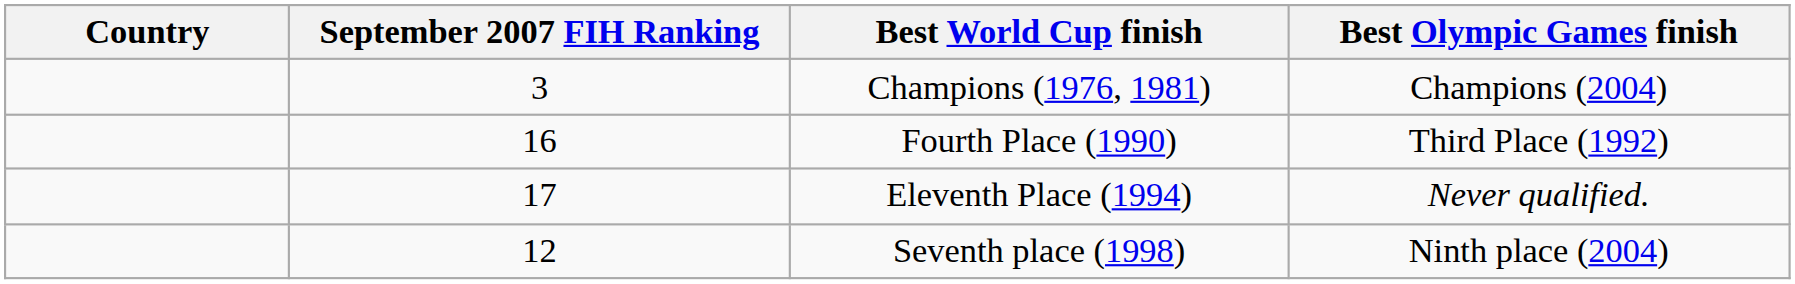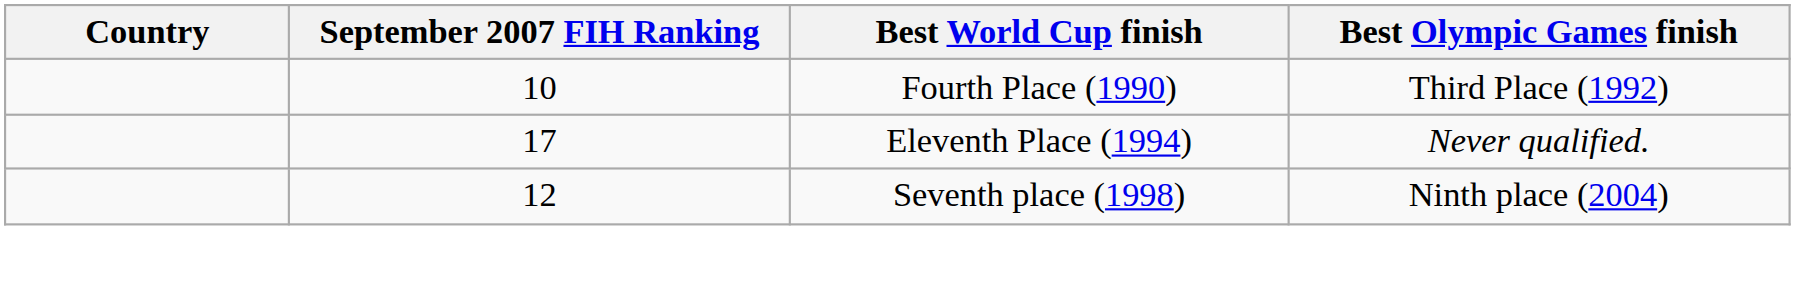- row: 3 | Champions (1976, 1981) | Champions (2004)
Fourth Place (1990) | September 2007 FIH Ranking: 16 -> 10
